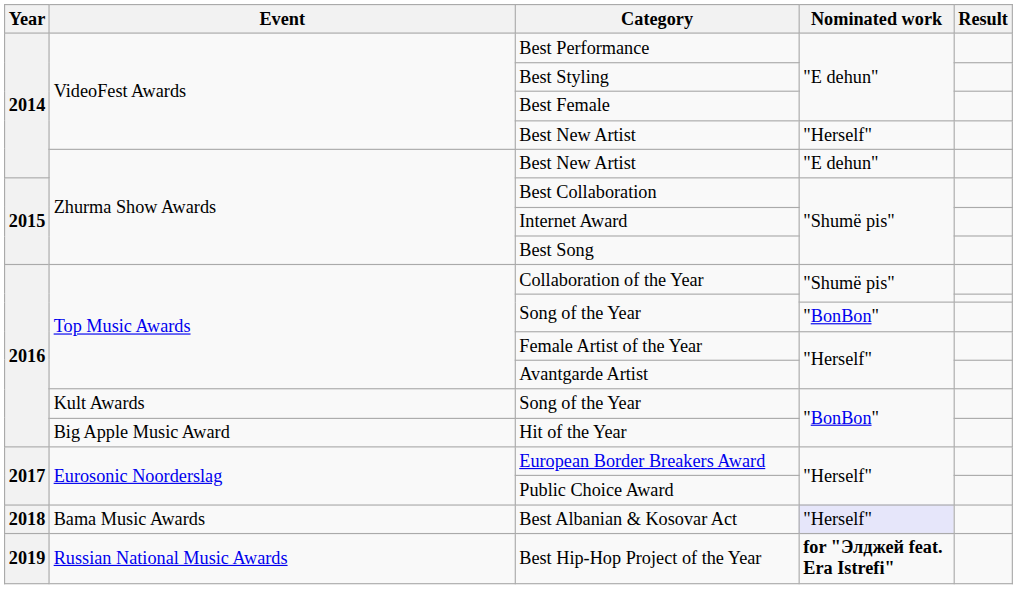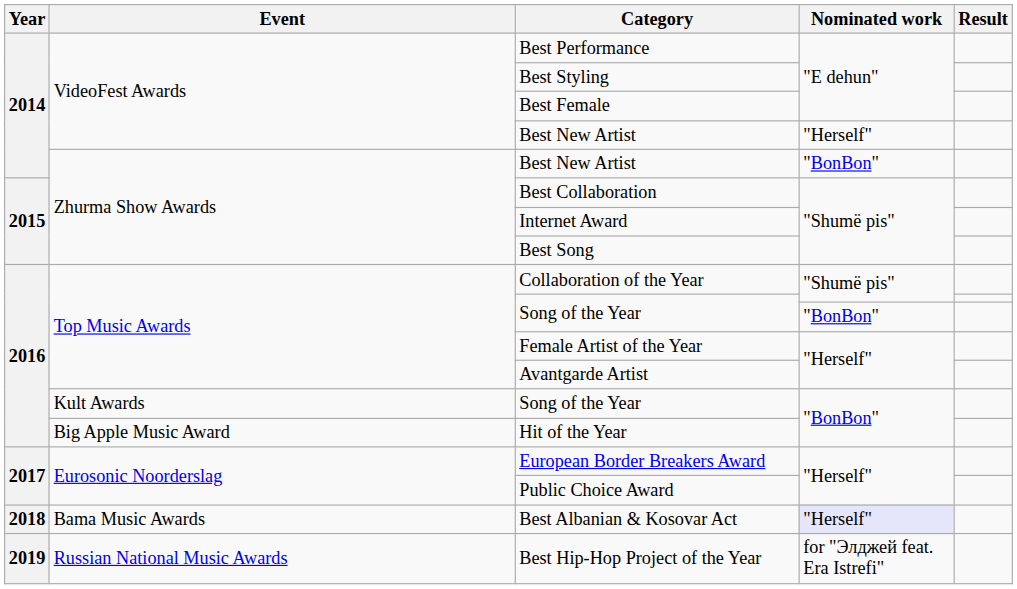Zhurma Show Awards / Best New Artist | Nominated work: "E dehun" -> "BonBon"
Best Hip-Hop Project of the Year | Nominated work: bold -> normal
